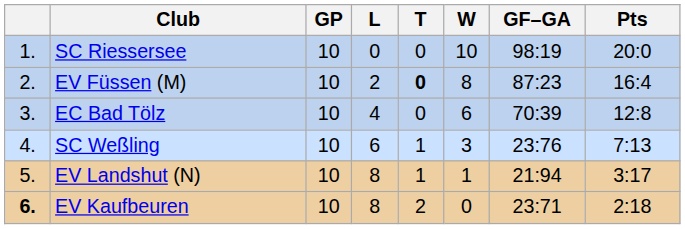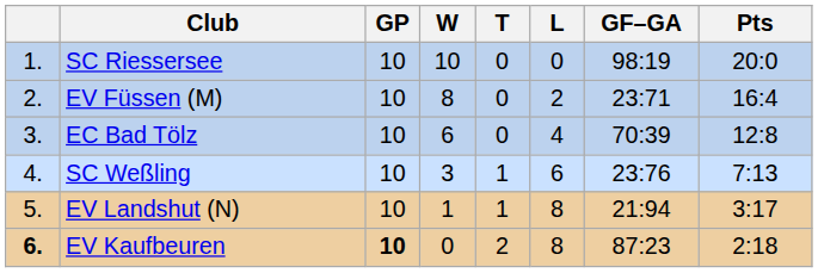columns swapped: W <-> L
EV Füssen (M) | T: bold -> normal
EV Füssen (M) | GF–GA: 87:23 -> 23:71
EV Kaufbeuren | GP: normal -> bold
EV Kaufbeuren | GF–GA: 23:71 -> 87:23
